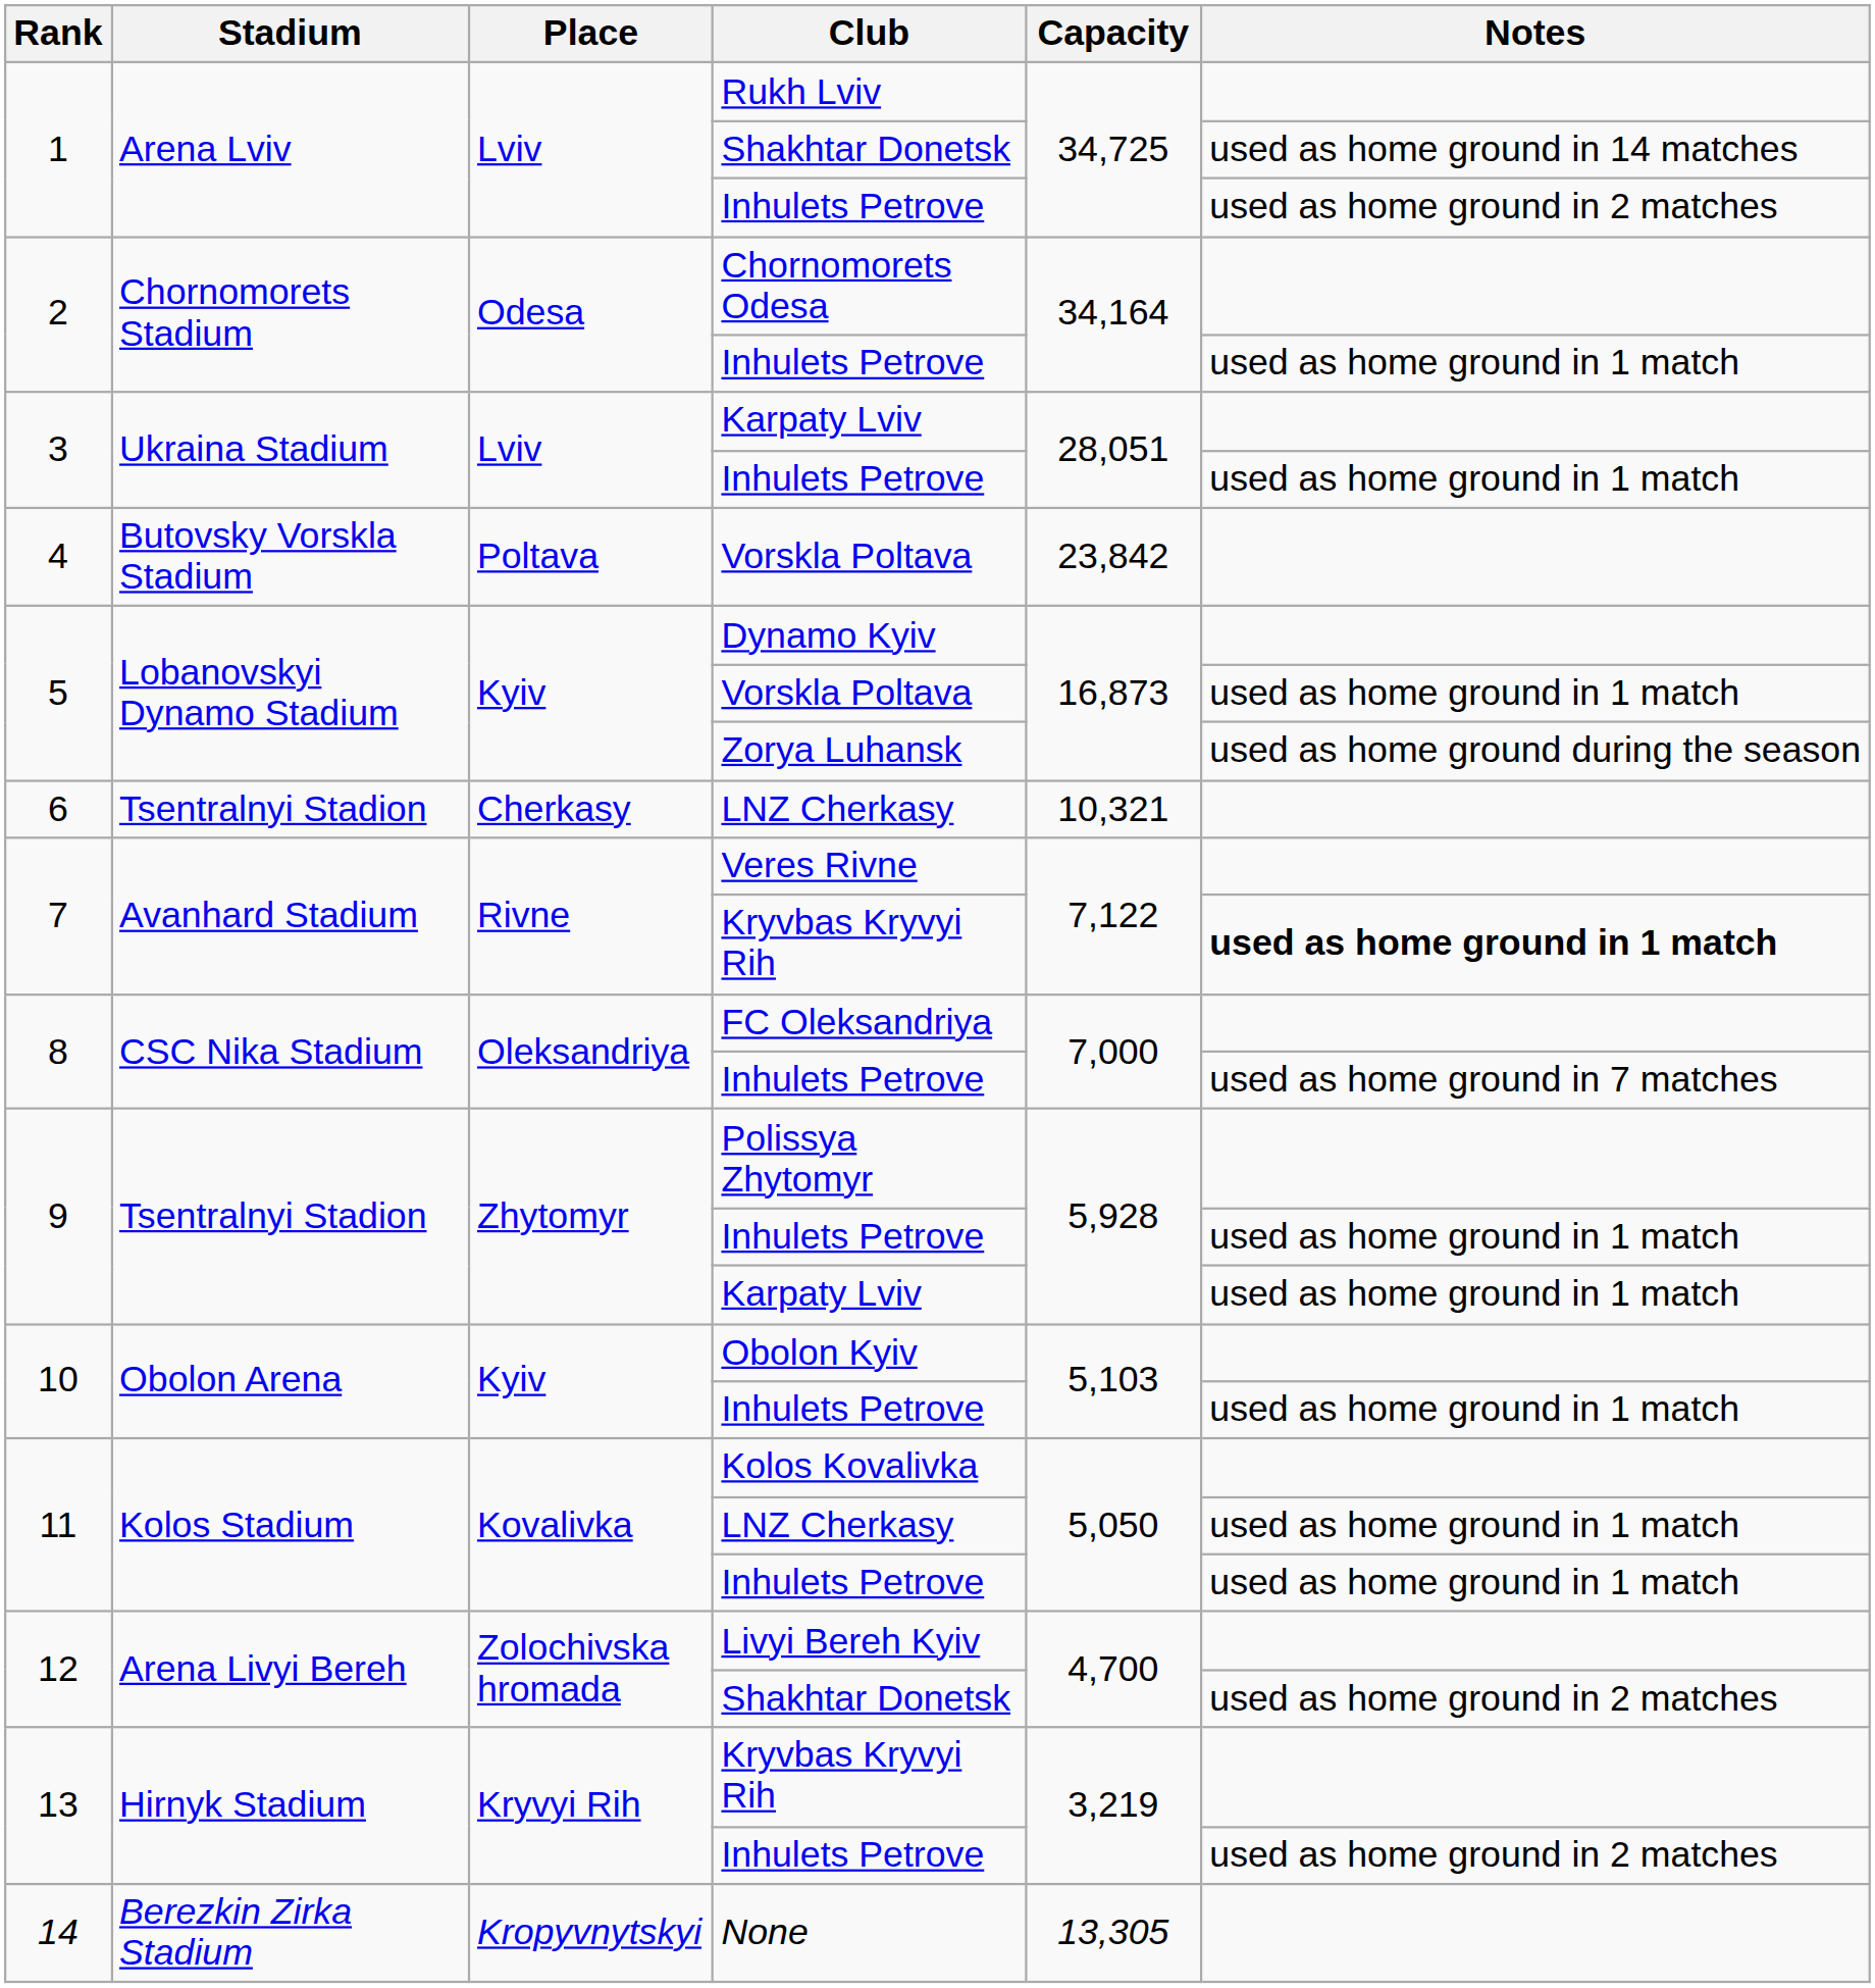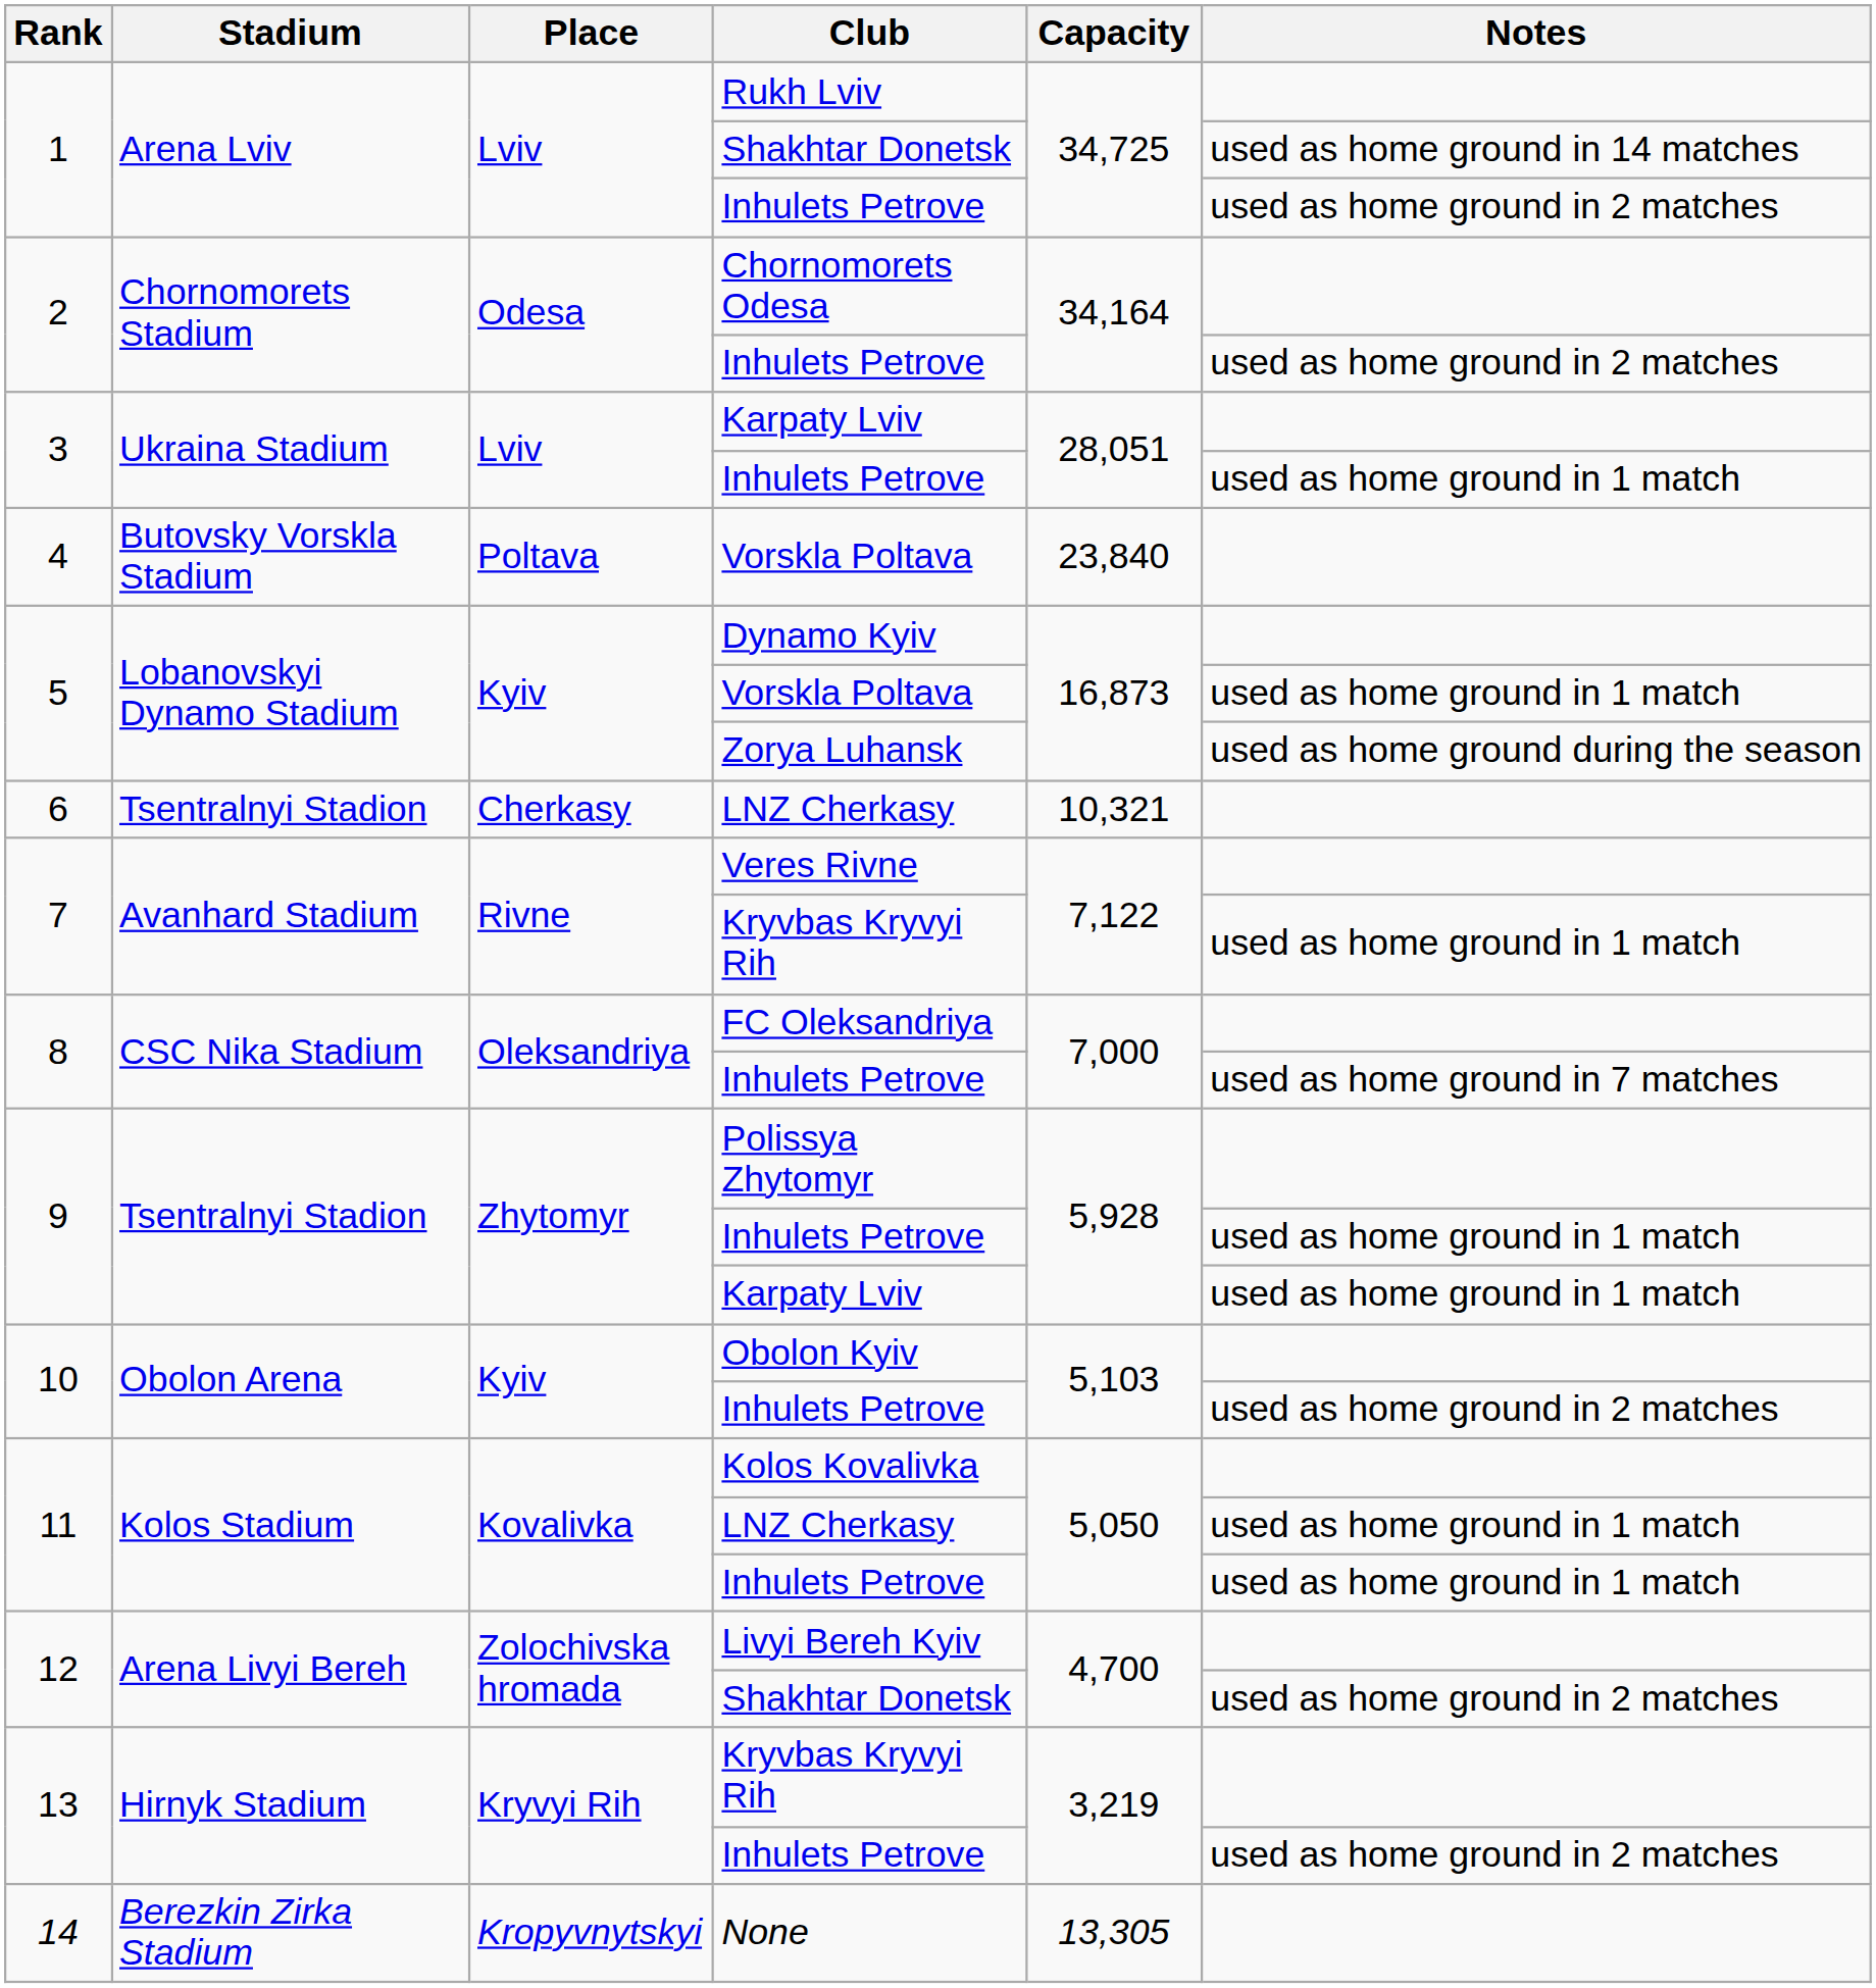2 / Inhulets Petrove | Notes: used as home ground in 1 match -> used as home ground in 2 matches
4 / Vorskla Poltava | Capacity: 23,842 -> 23,840
7 / Kryvbas Kryvyi Rih | Notes: bold -> normal
10 / Inhulets Petrove | Notes: used as home ground in 1 match -> used as home ground in 2 matches
